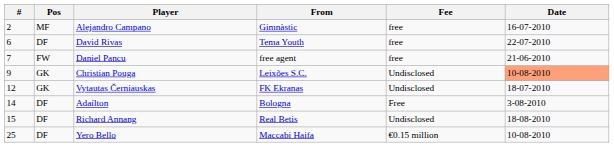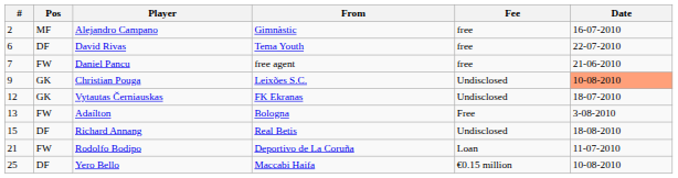Adaílton | #: 14 -> 13
Adaílton | Pos: DF -> FW
+ row: 21 | FW | Rodolfo Bodipo | Deportivo de La Coruña | Loan | 11-07-2010
